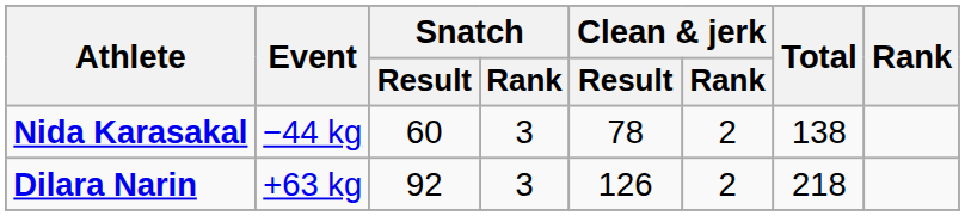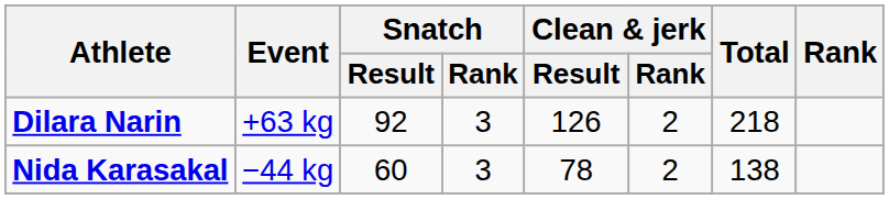rows swapped: Nida Karasakal <-> Dilara Narin
